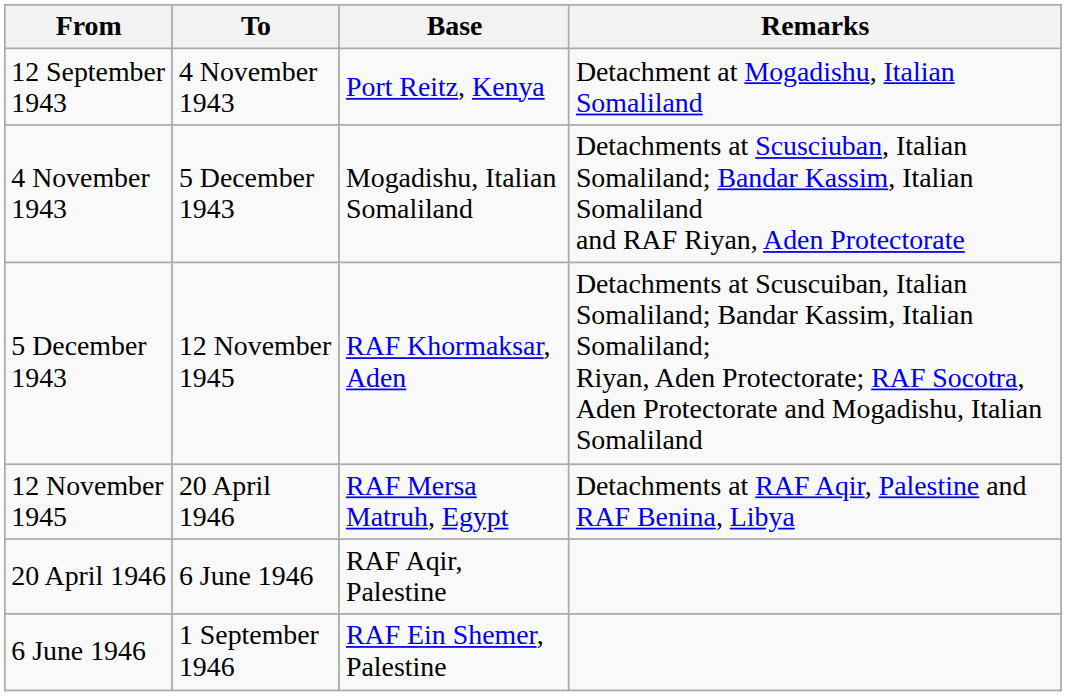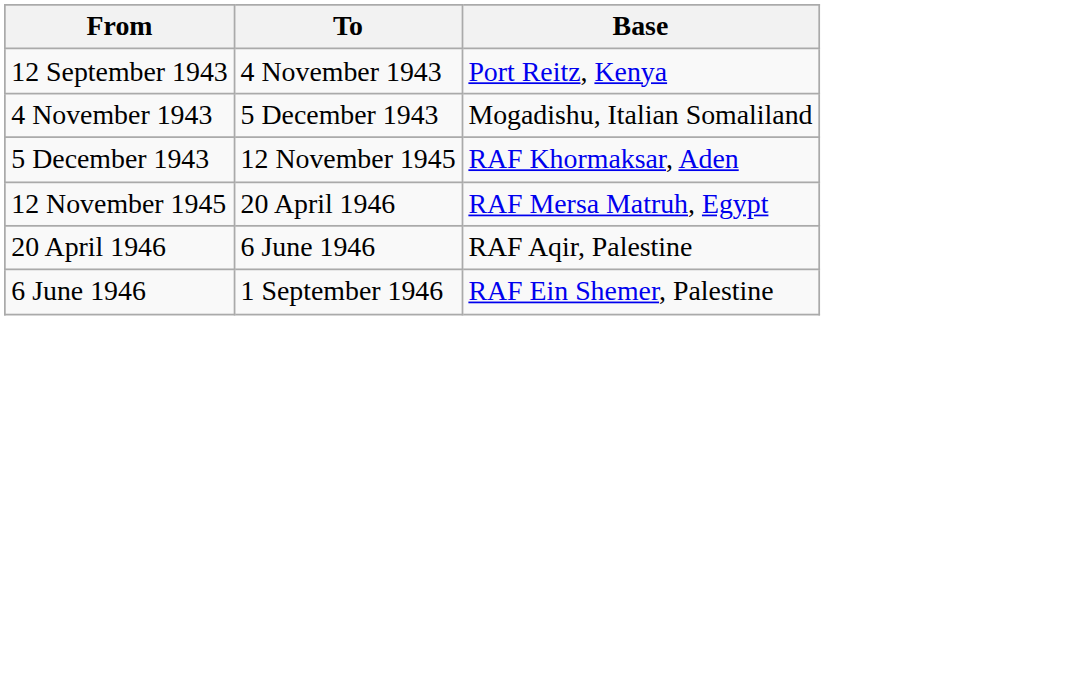- column: Remarks | Detachment at Mogadishu, Italian Somaliland | Detachments at Scusciuban, Italian Somaliland; Bandar Kassim, Italian Somaliland and RAF Riyan, Aden Protectorate | Detachments at Scuscuiban, Italian Somaliland; Bandar Kassim, Italian Somaliland; Riyan, Aden Protectorate; RAF Socotra, Aden Protectorate and Mogadishu, Italian Somaliland | Detachments at RAF Aqir, Palestine and RAF Benina, Libya
